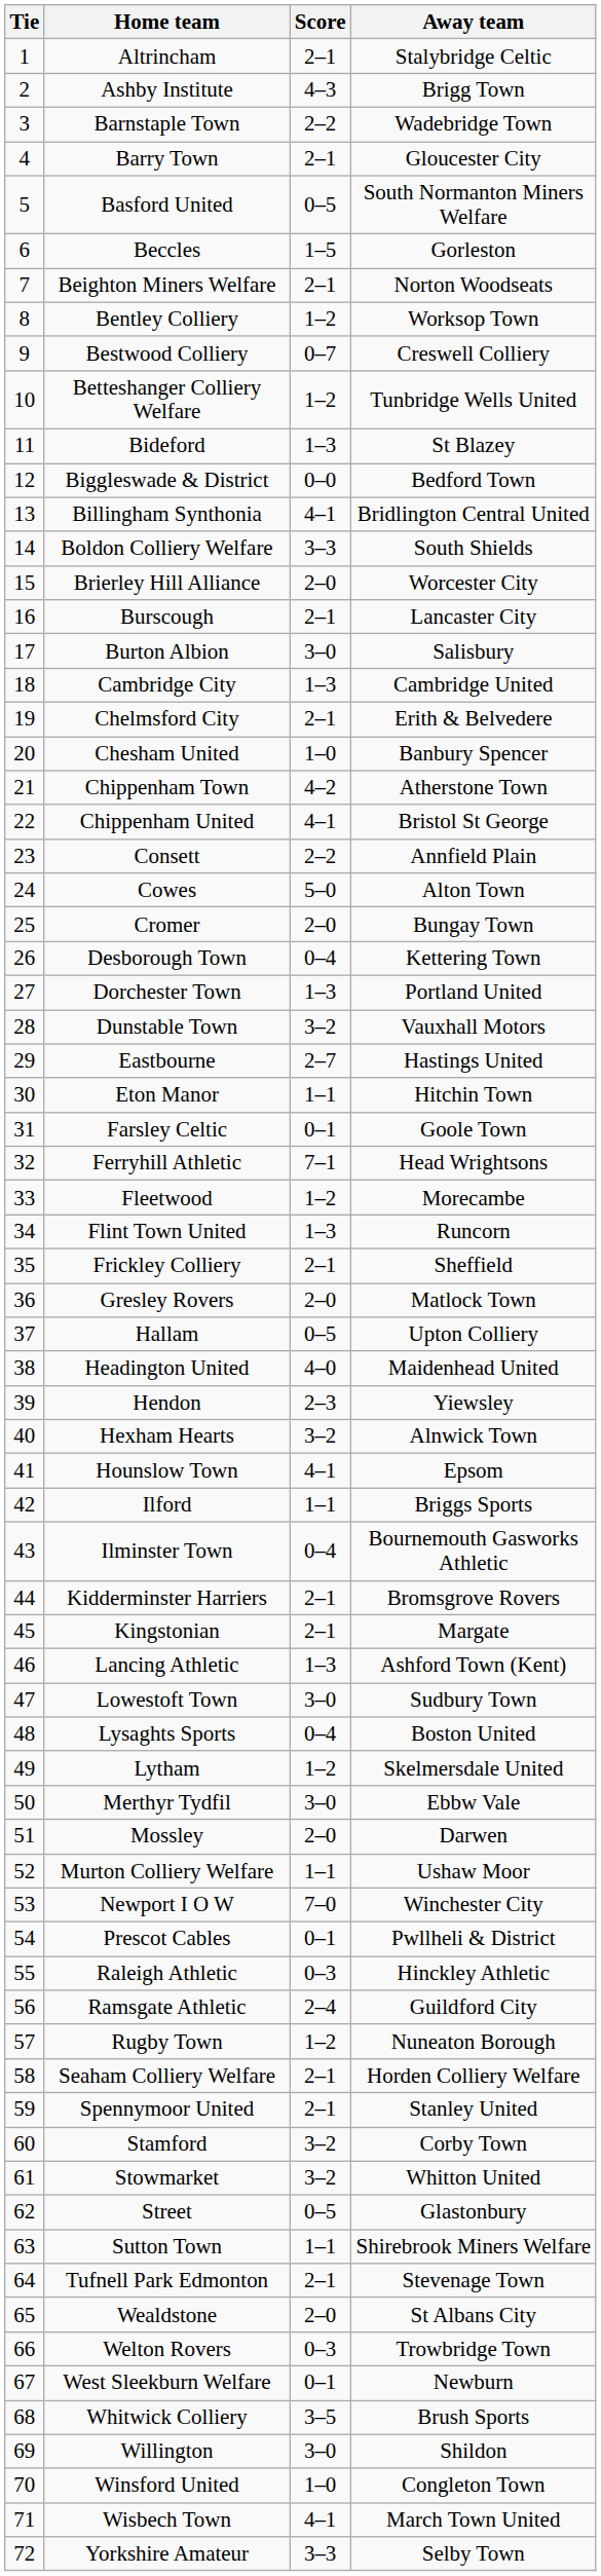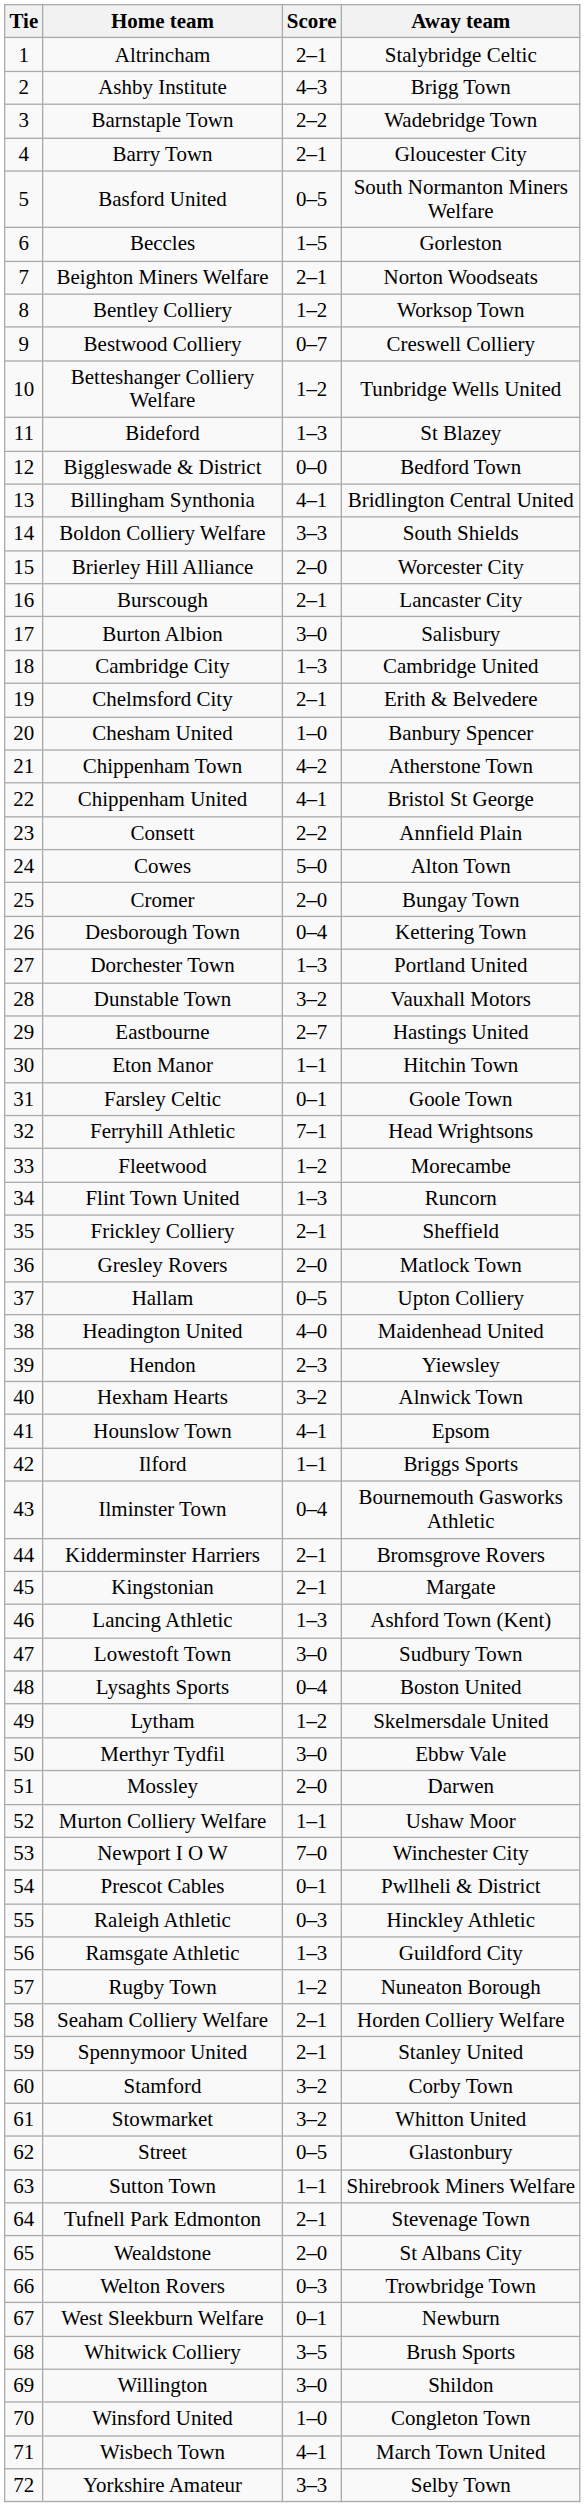Ramsgate Athletic | Score: 2–4 -> 1–3
